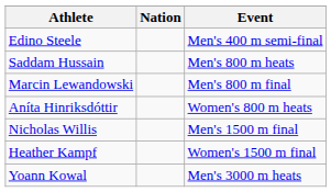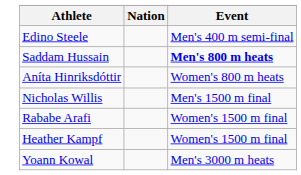Saddam Hussain | Event: normal -> bold
- row: Marcin Lewandowski | Men's 800 m final
+ row: Rababe Arafi | Women's 1500 m final
